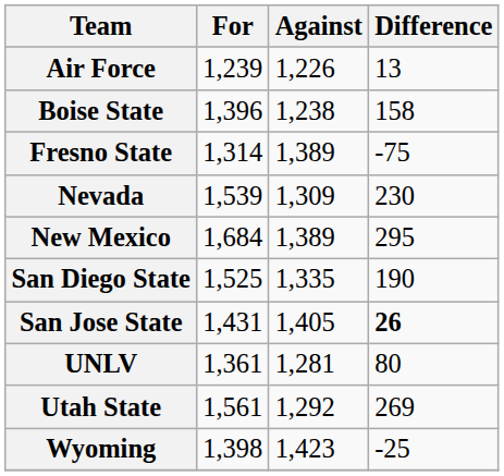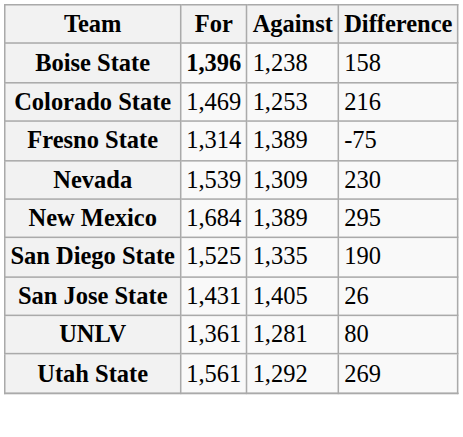- row: Air Force | 1,239 | 1,226 | 13
Boise State | For: normal -> bold
+ row: Colorado State | 1,469 | 1,253 | 216
San Jose State | Difference: bold -> normal
- row: Wyoming | 1,398 | 1,423 | -25
